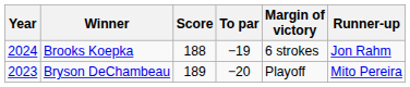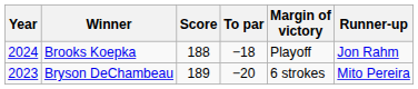Brooks Koepka | To par: −19 -> −18
Brooks Koepka | Margin of victory: 6 strokes -> Playoff
Bryson DeChambeau | Margin of victory: Playoff -> 6 strokes
